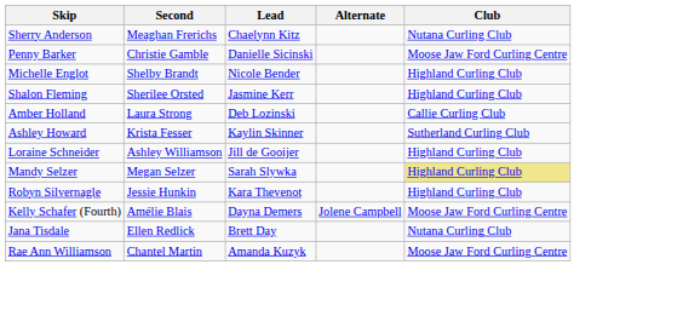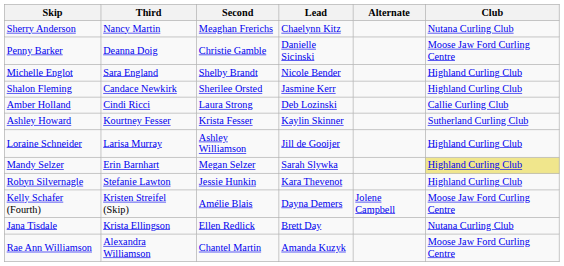+ column: Third | Nancy Martin | Deanna Doig | Sara England | Candace Newkirk | Cindi Ricci | Kourtney Fesser | Larisa Murray | Erin Barnhart | Stefanie Lawton | Kristen Streifel (Skip) | Krista Ellingson | Alexandra Williamson
